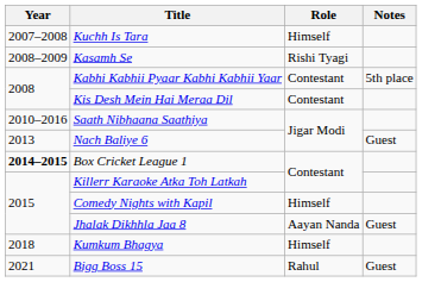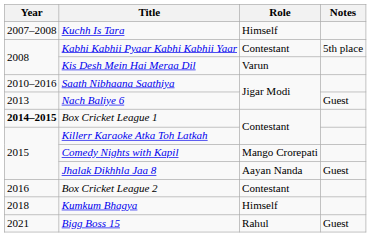- row: 2008–2009 | Kasamh Se | Rishi Tyagi
Kis Desh Mein Hai Meraa Dil | Role: Contestant -> Varun
Comedy Nights with Kapil | Role: Himself -> Mango Crorepati
+ row: 2016 | Box Cricket League 2 | Contestant
